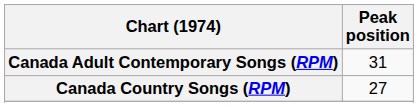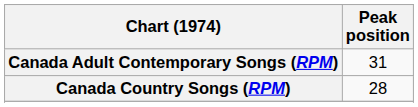Canada Country Songs (RPM) | Peak position: 27 -> 28
